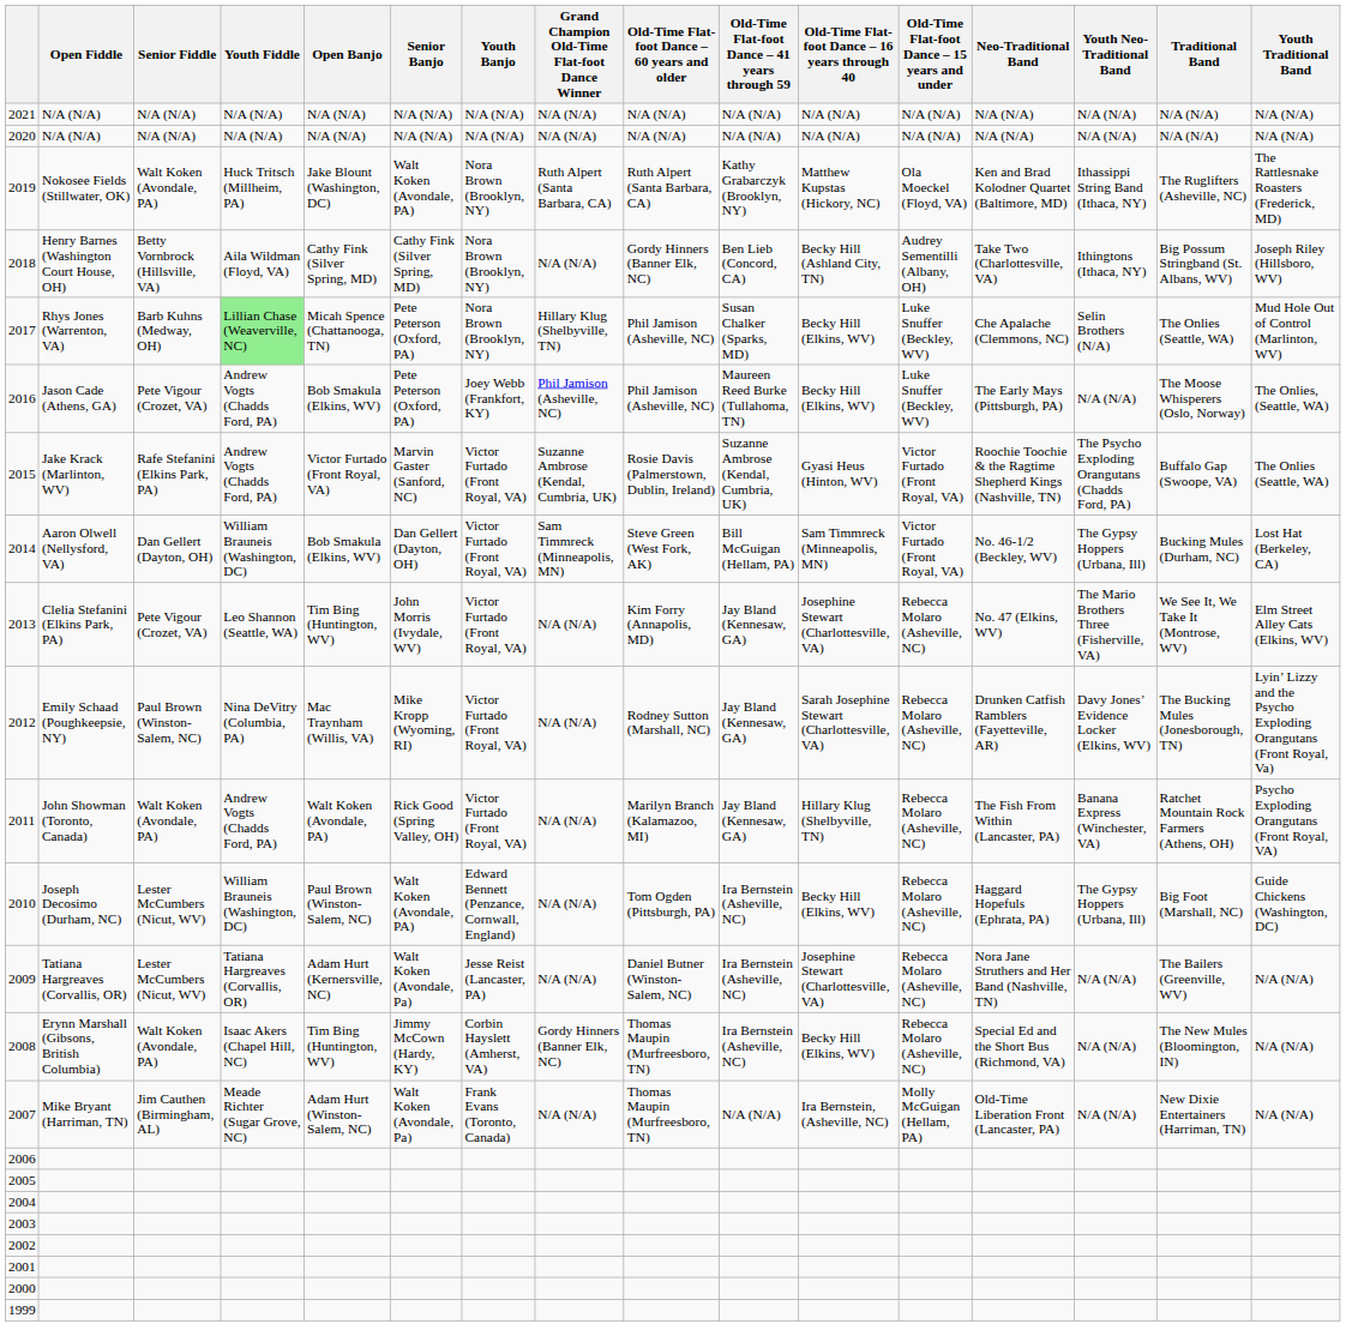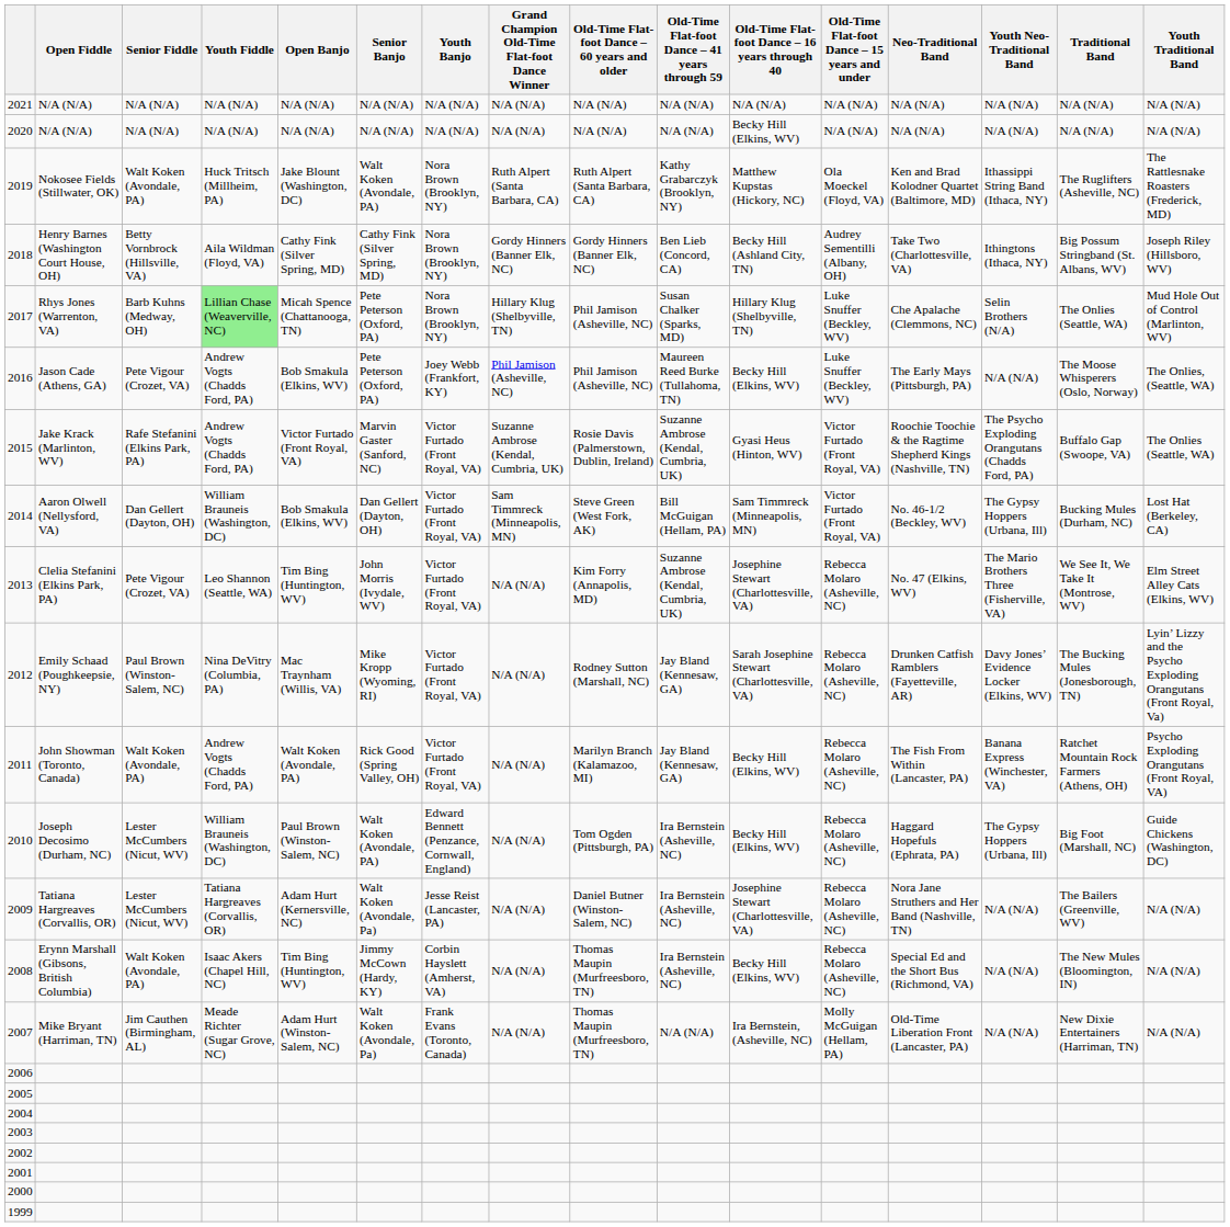2020 | Old-Time Flat-foot Dance – 16 years through 40: N/A (N/A) -> Becky Hill (Elkins, WV)
2018 | Grand Champion Old-Time Flat-foot Dance Winner: N/A (N/A) -> Gordy Hinners (Banner Elk, NC)
2017 | Old-Time Flat-foot Dance – 16 years through 40: Becky Hill (Elkins, WV) -> Hillary Klug (Shelbyville, TN)
2013 | Old-Time Flat-foot Dance – 41 years through 59: Jay Bland (Kennesaw, GA) -> Suzanne Ambrose (Kendal, Cumbria, UK)
2011 | Old-Time Flat-foot Dance – 16 years through 40: Hillary Klug (Shelbyville, TN) -> Becky Hill (Elkins, WV)
2008 | Grand Champion Old-Time Flat-foot Dance Winner: Gordy Hinners (Banner Elk, NC) -> N/A (N/A)
